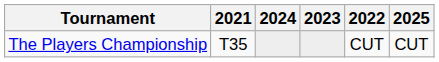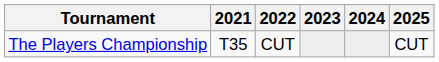columns swapped: 2022 <-> 2024
